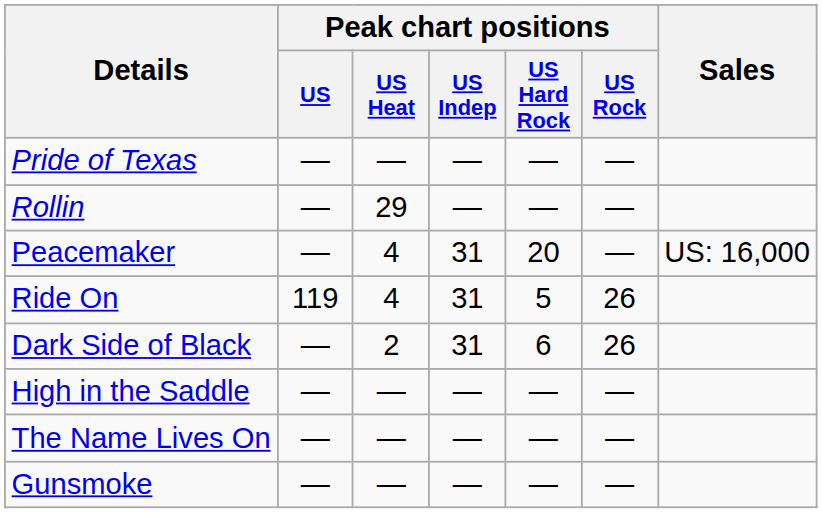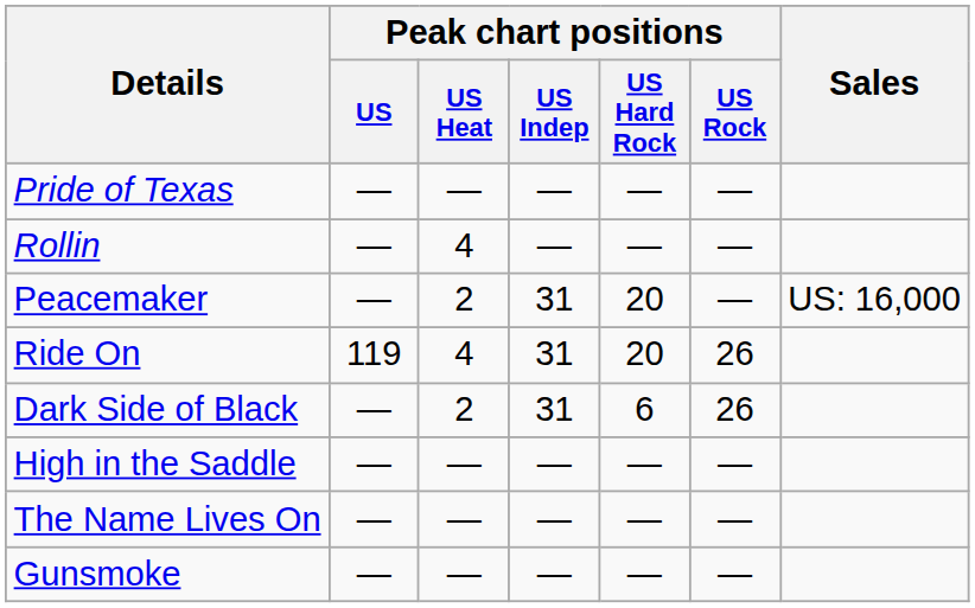Rollin | Peak chart positions / US Heat: 29 -> 4
Peacemaker | Peak chart positions / US Heat: 4 -> 2
Ride On | Peak chart positions / US Hard Rock: 5 -> 20
